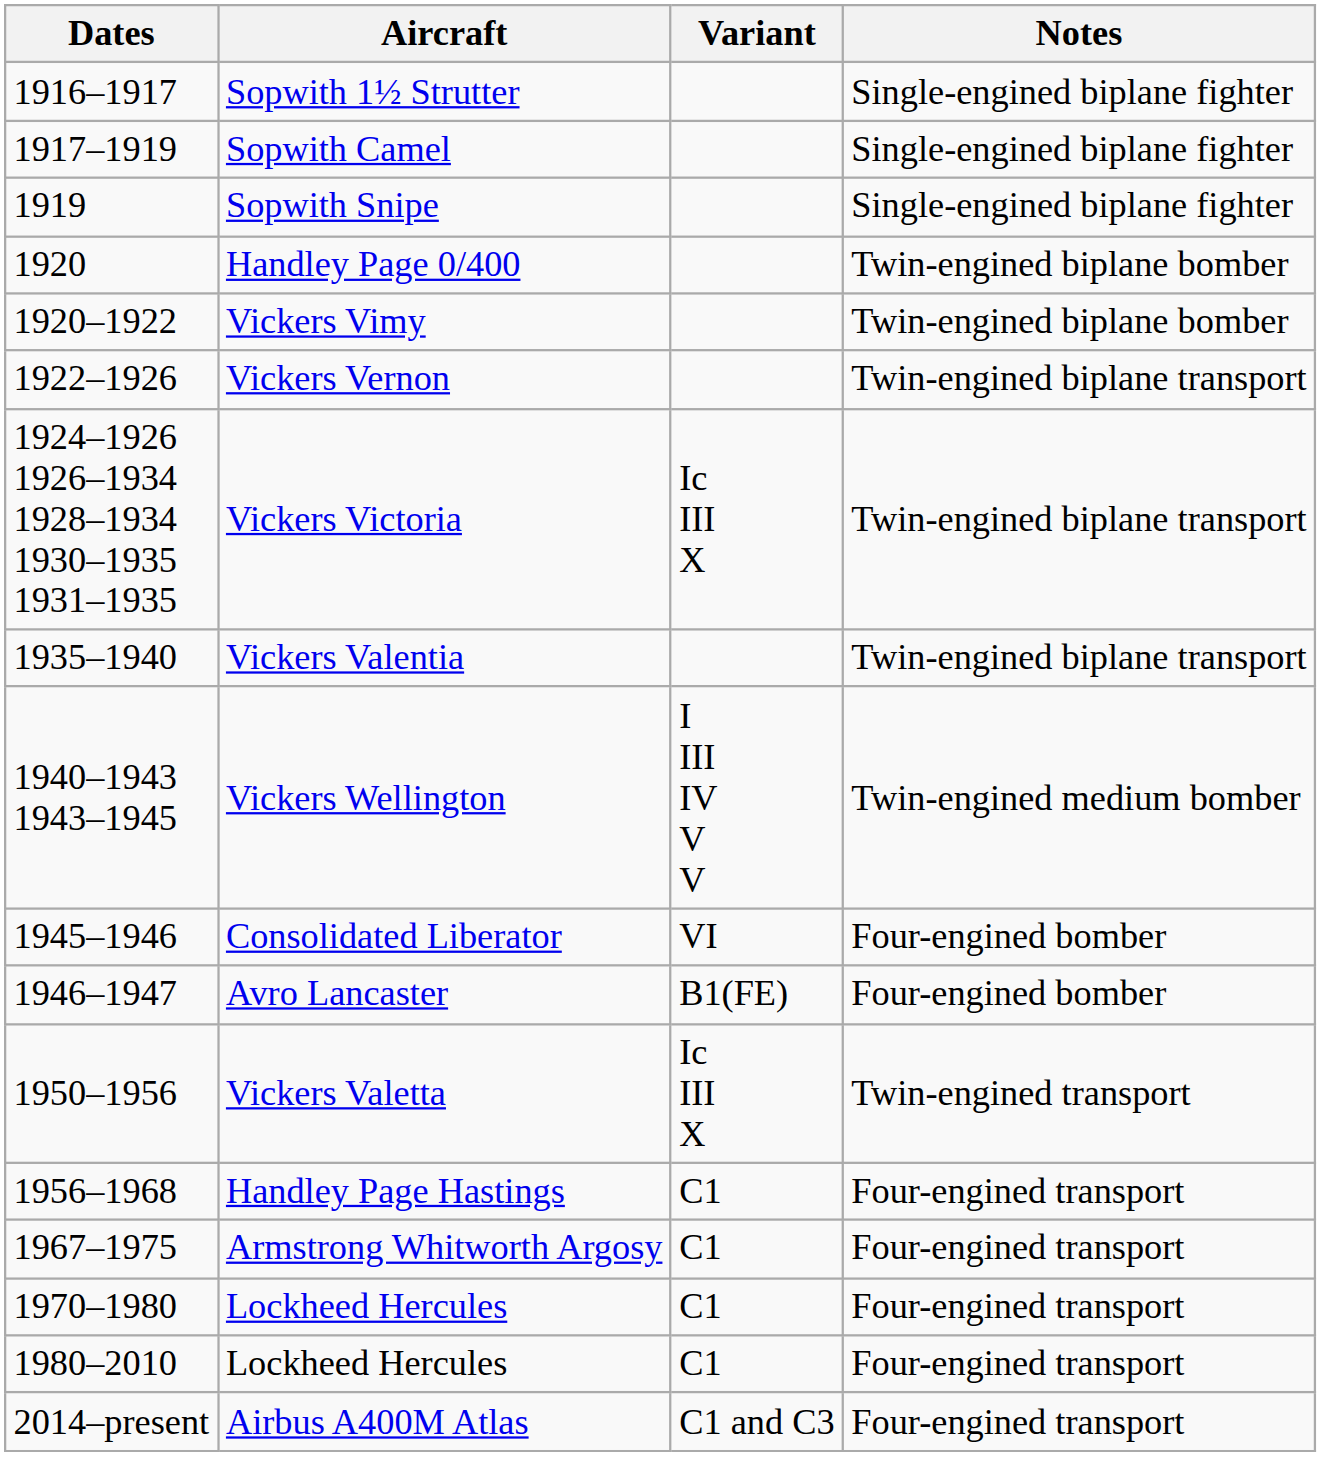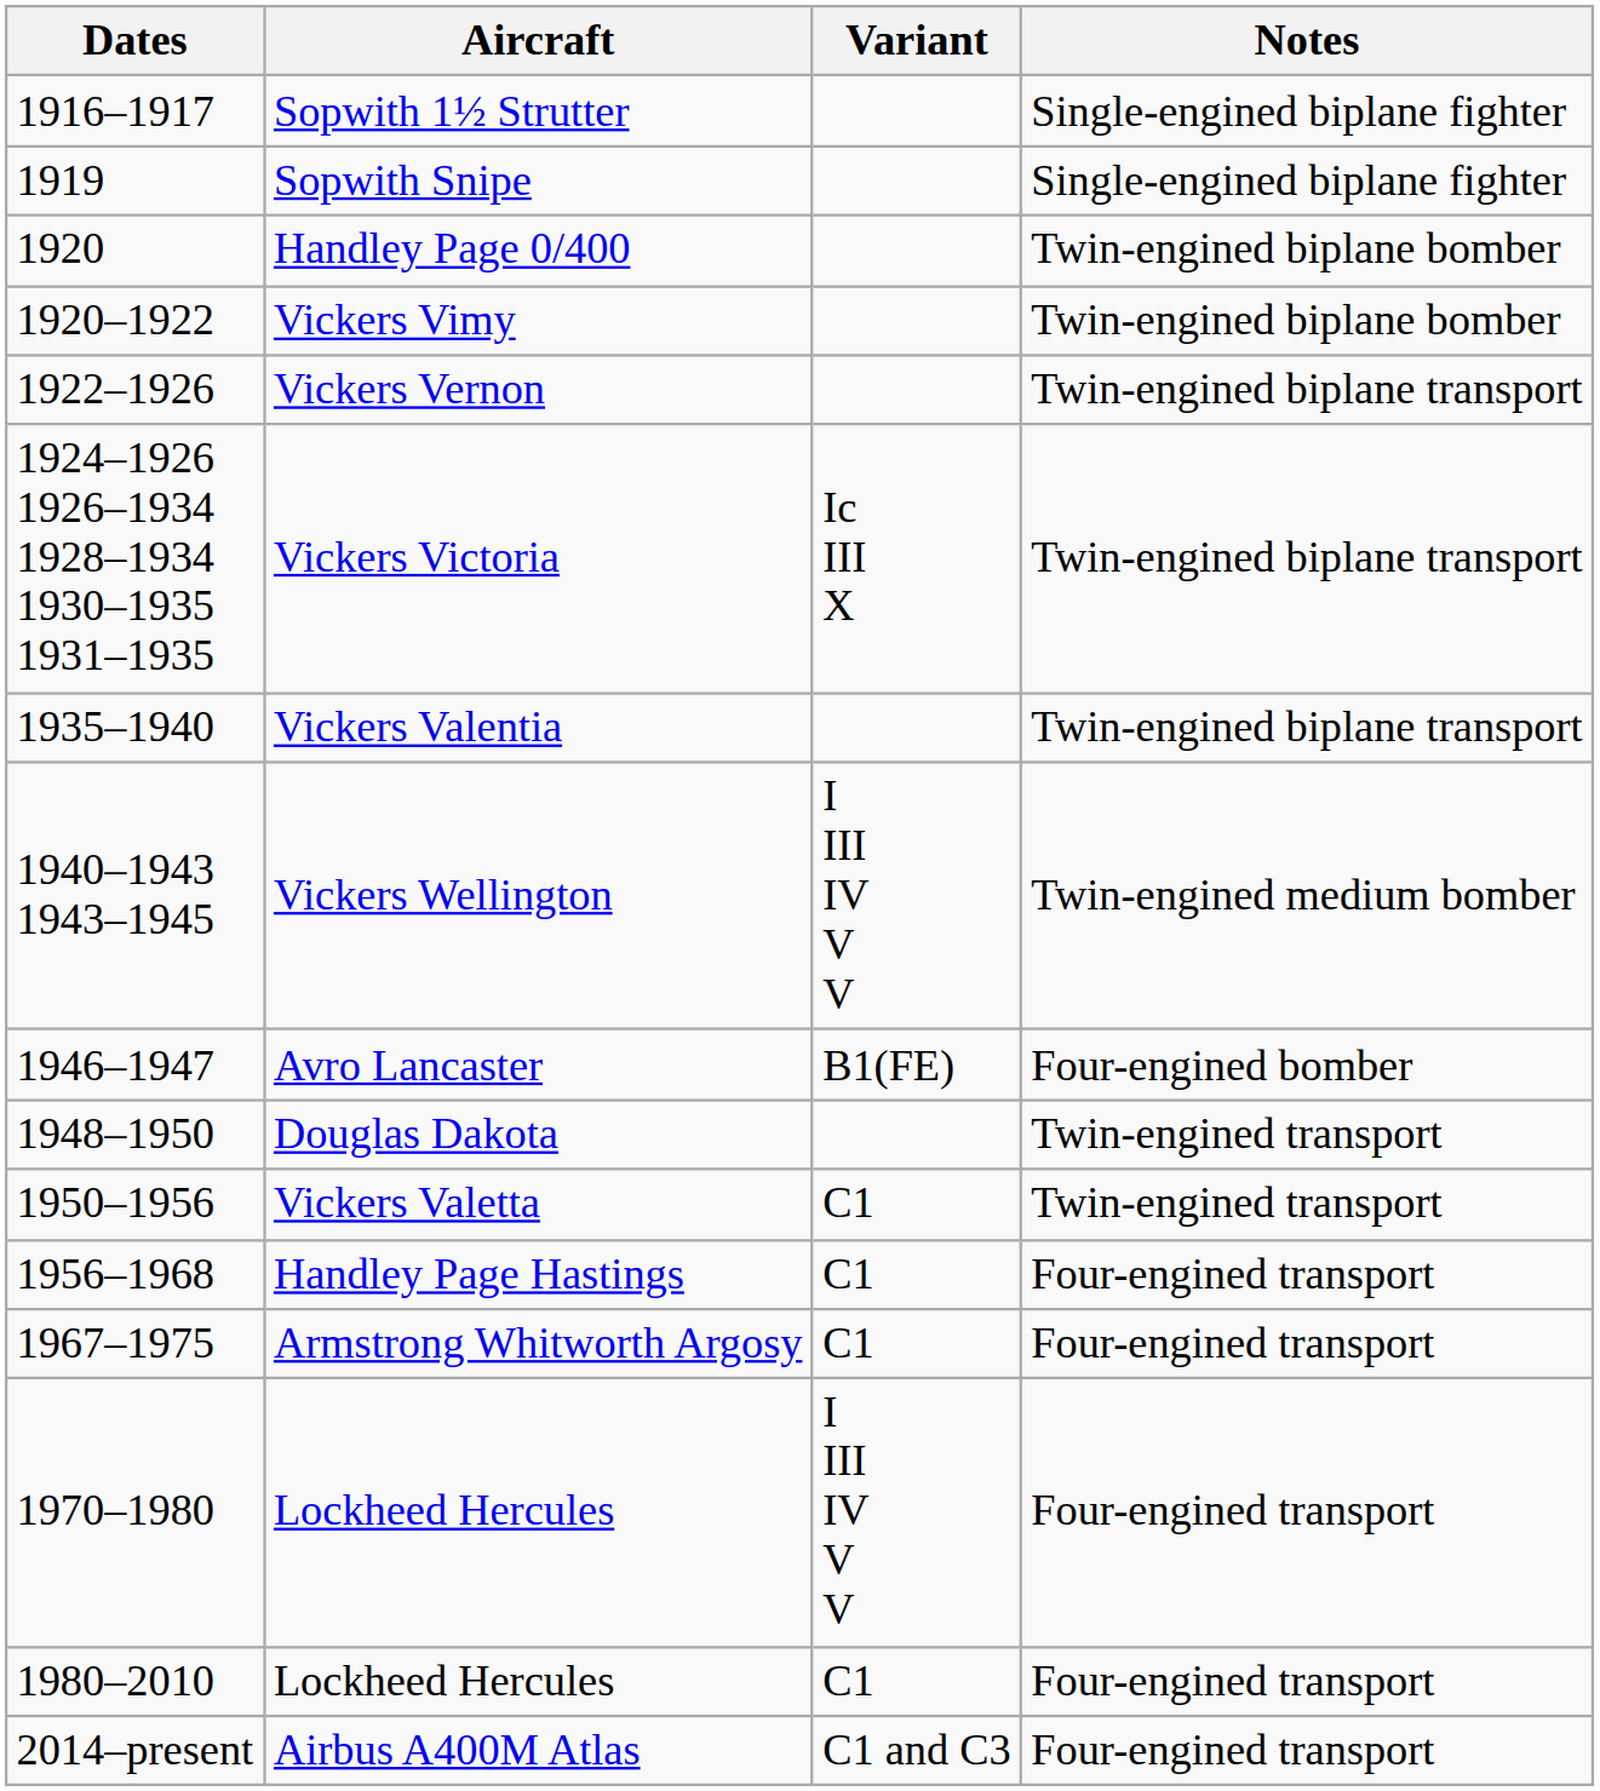- row: 1917–1919 | Sopwith Camel | Single-engined biplane fighter
- row: 1945–1946 | Consolidated Liberator | VI | Four-engined bomber
+ row: 1948–1950 | Douglas Dakota | Twin-engined transport
Vickers Valetta | Variant: Ic III X -> C1
1970–1980 / Lockheed Hercules | Variant: C1 -> I III IV V V
